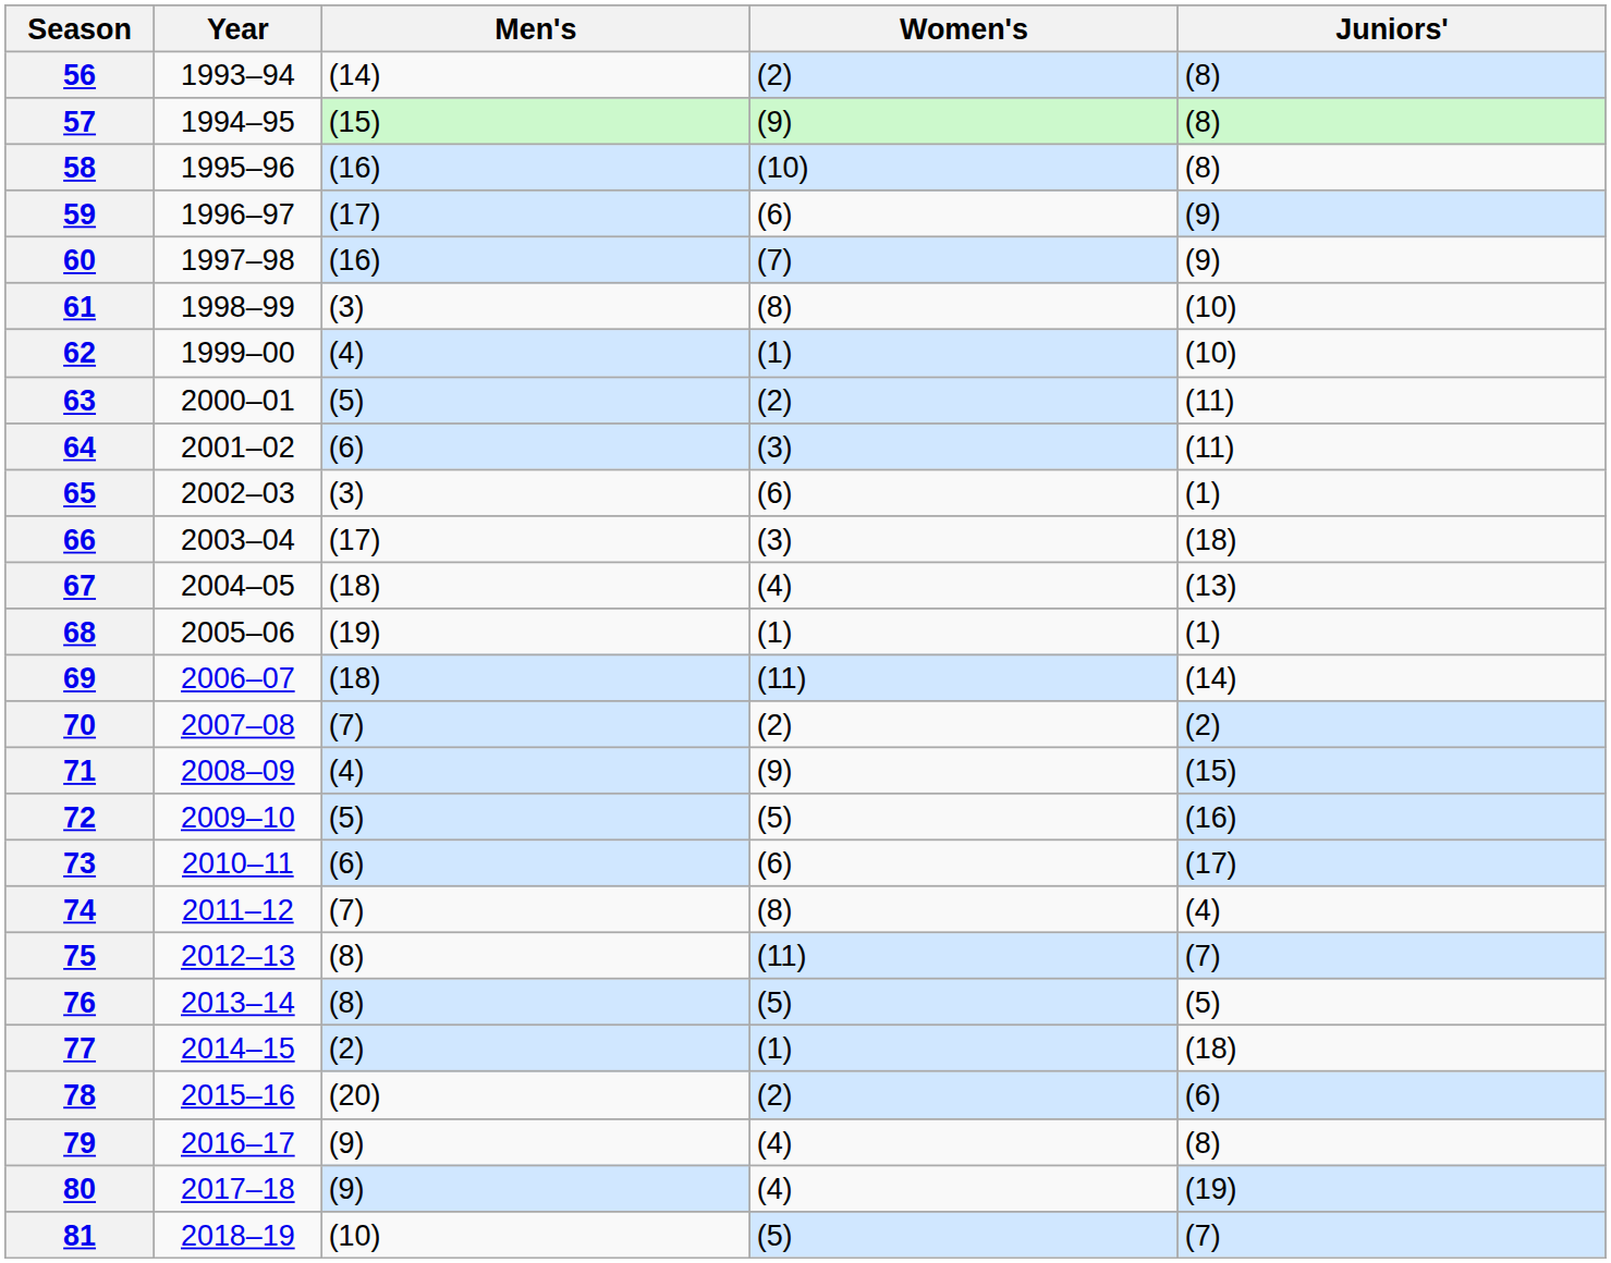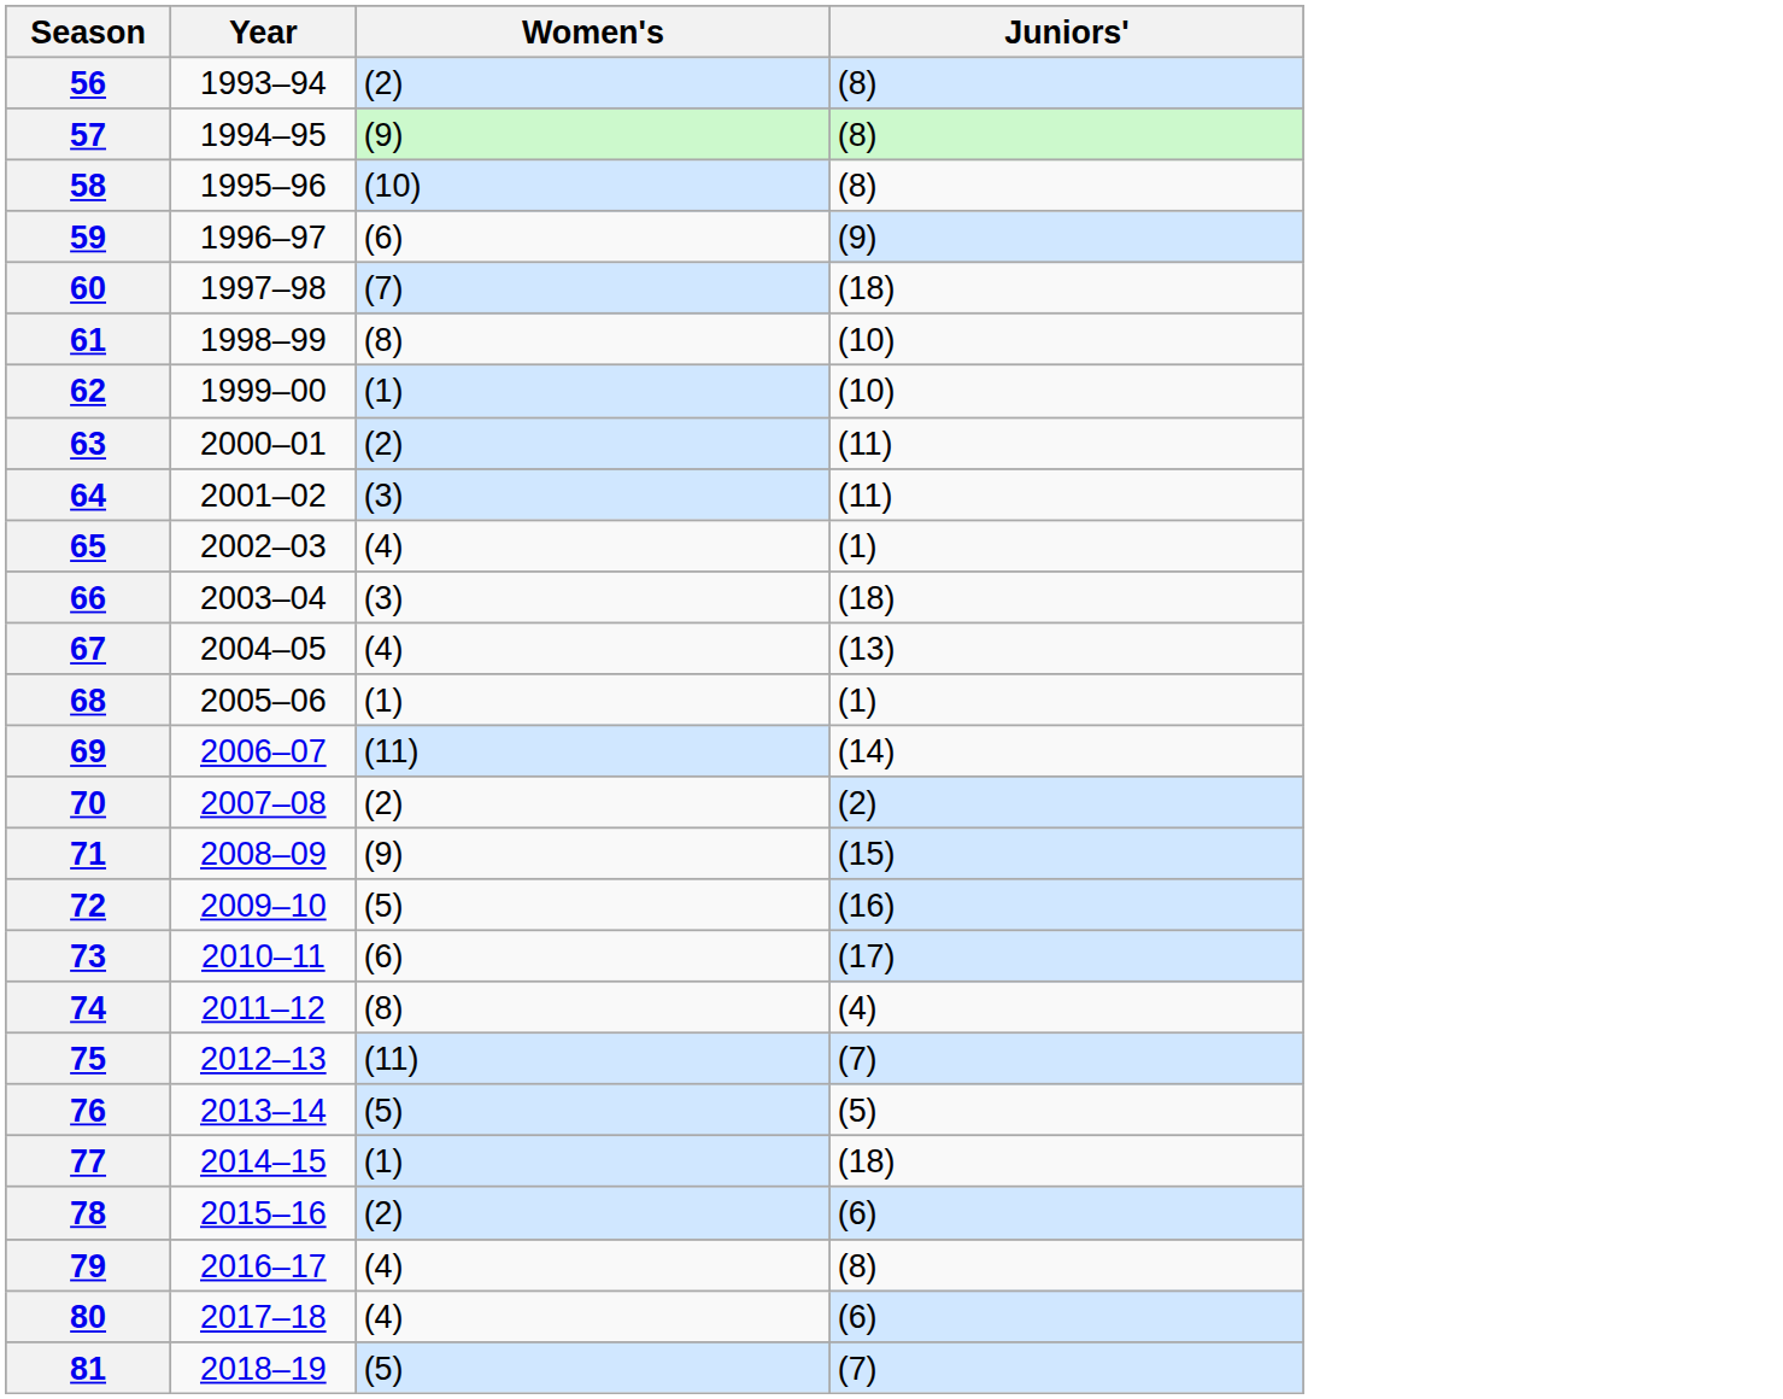- column: Men's | (14) | (15) | (16) | (17) | (16) | (3) | (4) | (5) | (6) | (3) | (17) | (18) | (19) | (18) | (7) | (4) | (5) | (6) | (7) | (8) | (8) | (2) | (20) | (9) | (9) | (10)
60 | Juniors': (9) -> (18)
65 | Women's: (6) -> (4)
80 | Juniors': (19) -> (6)
